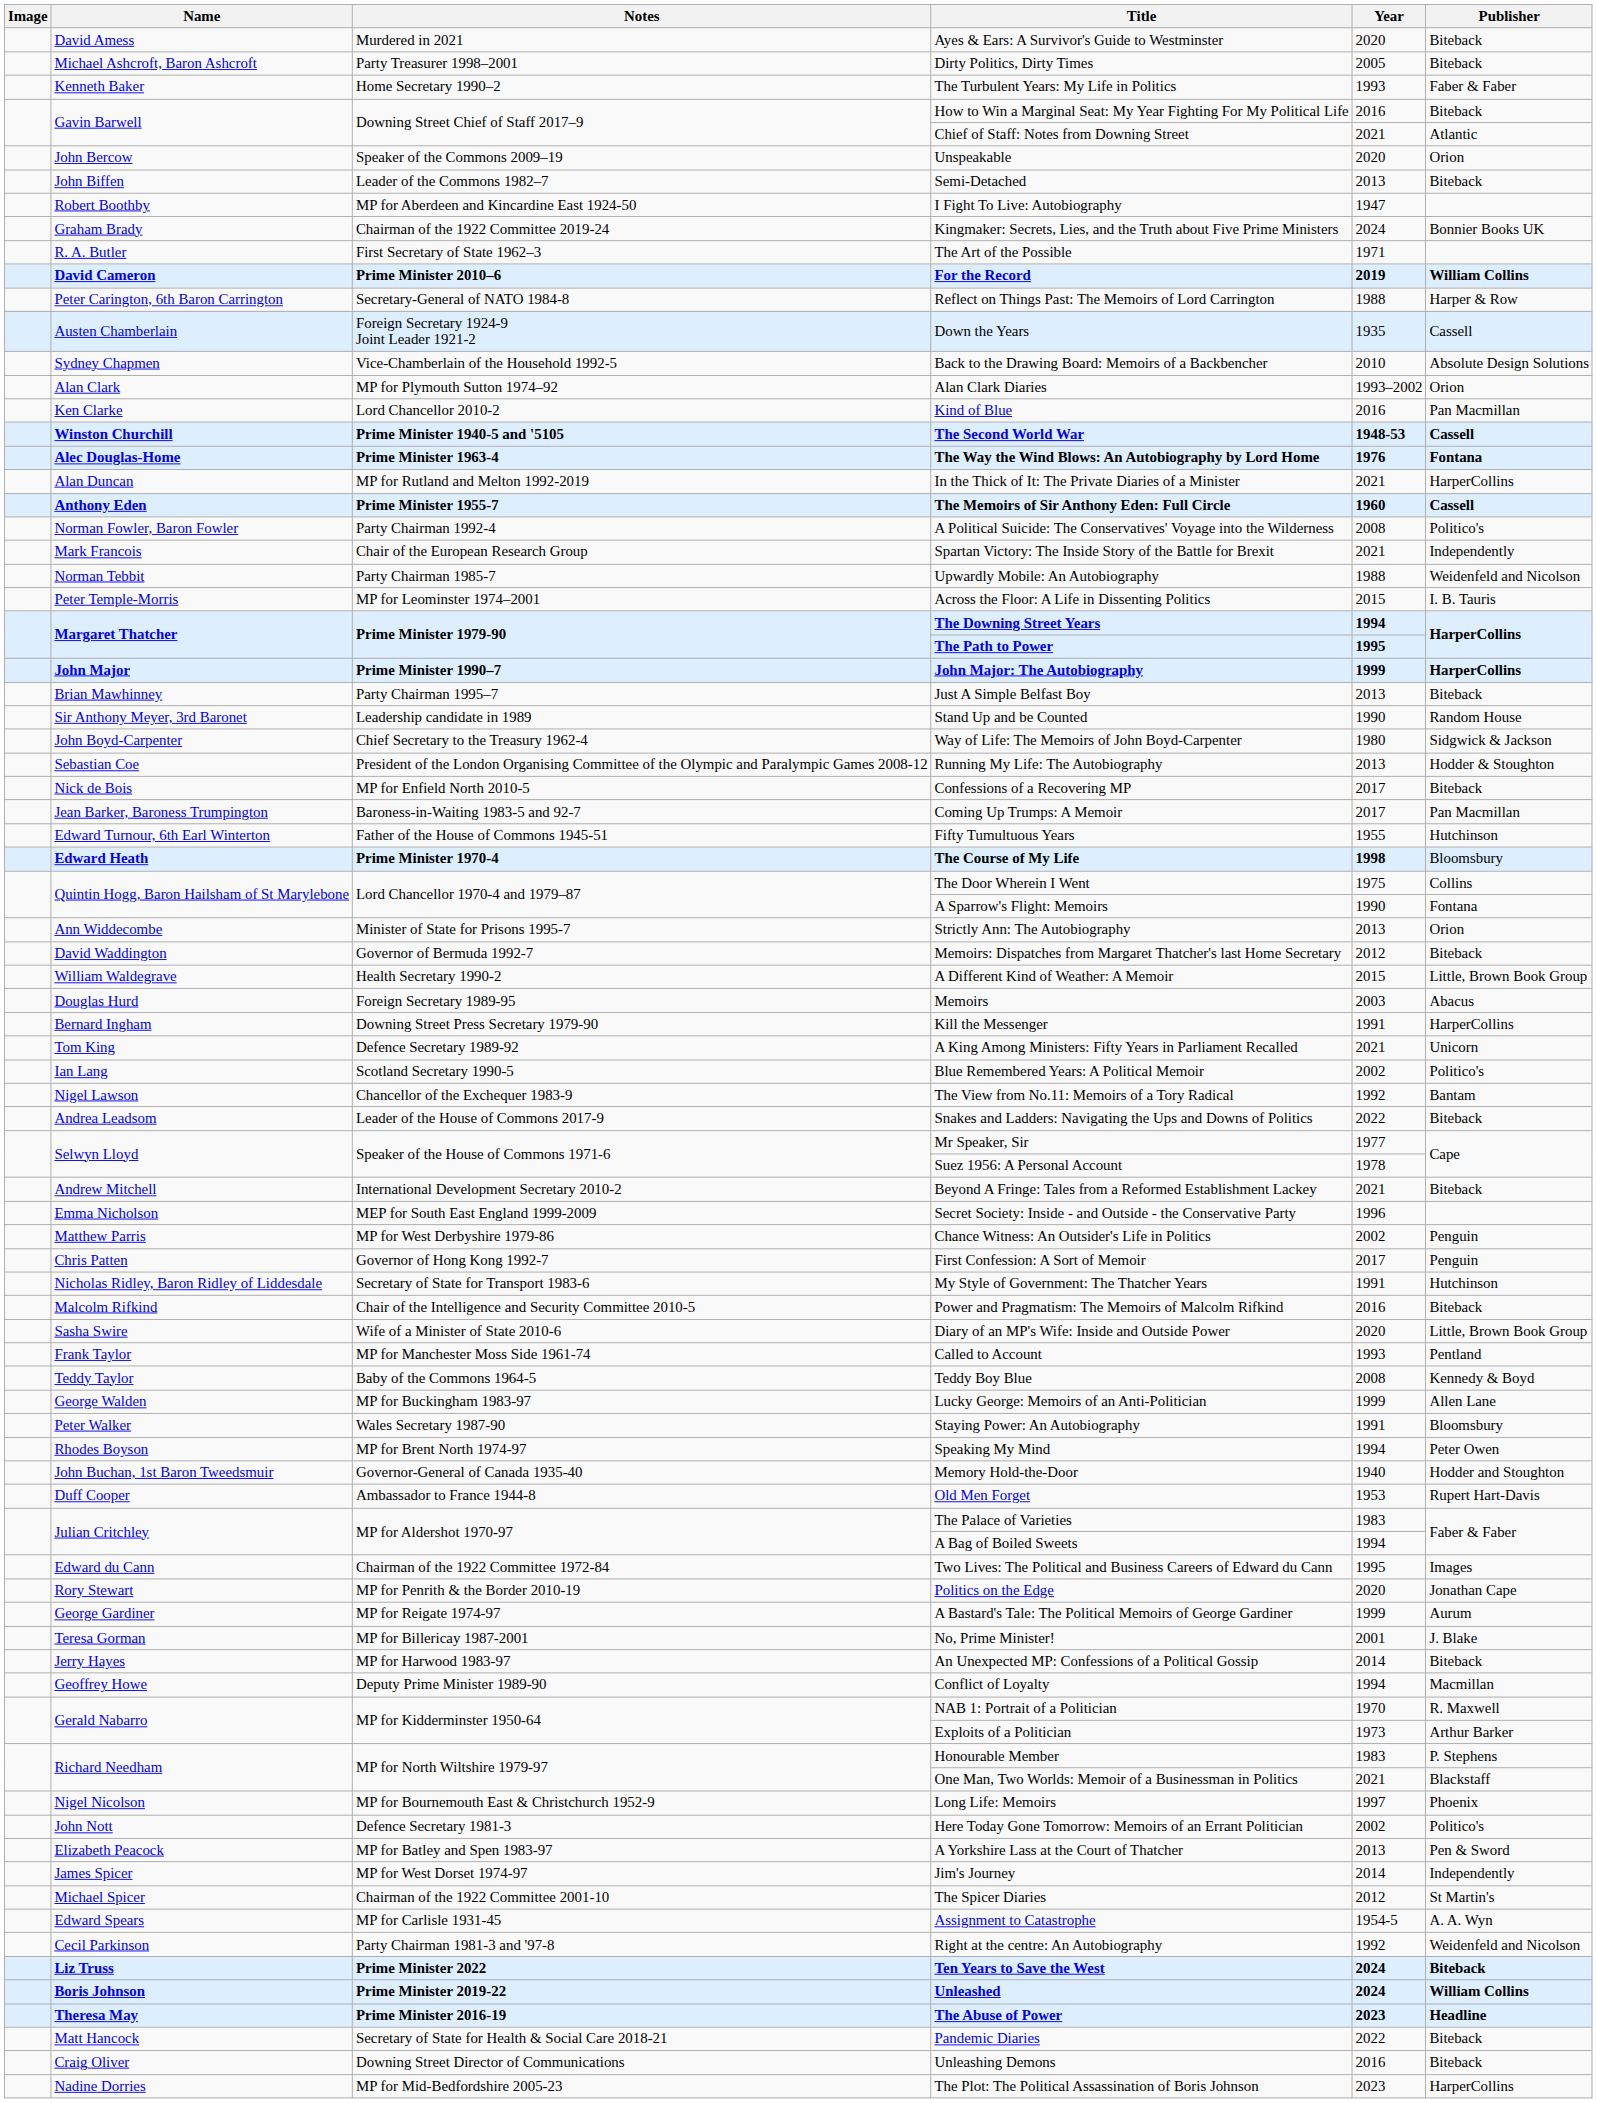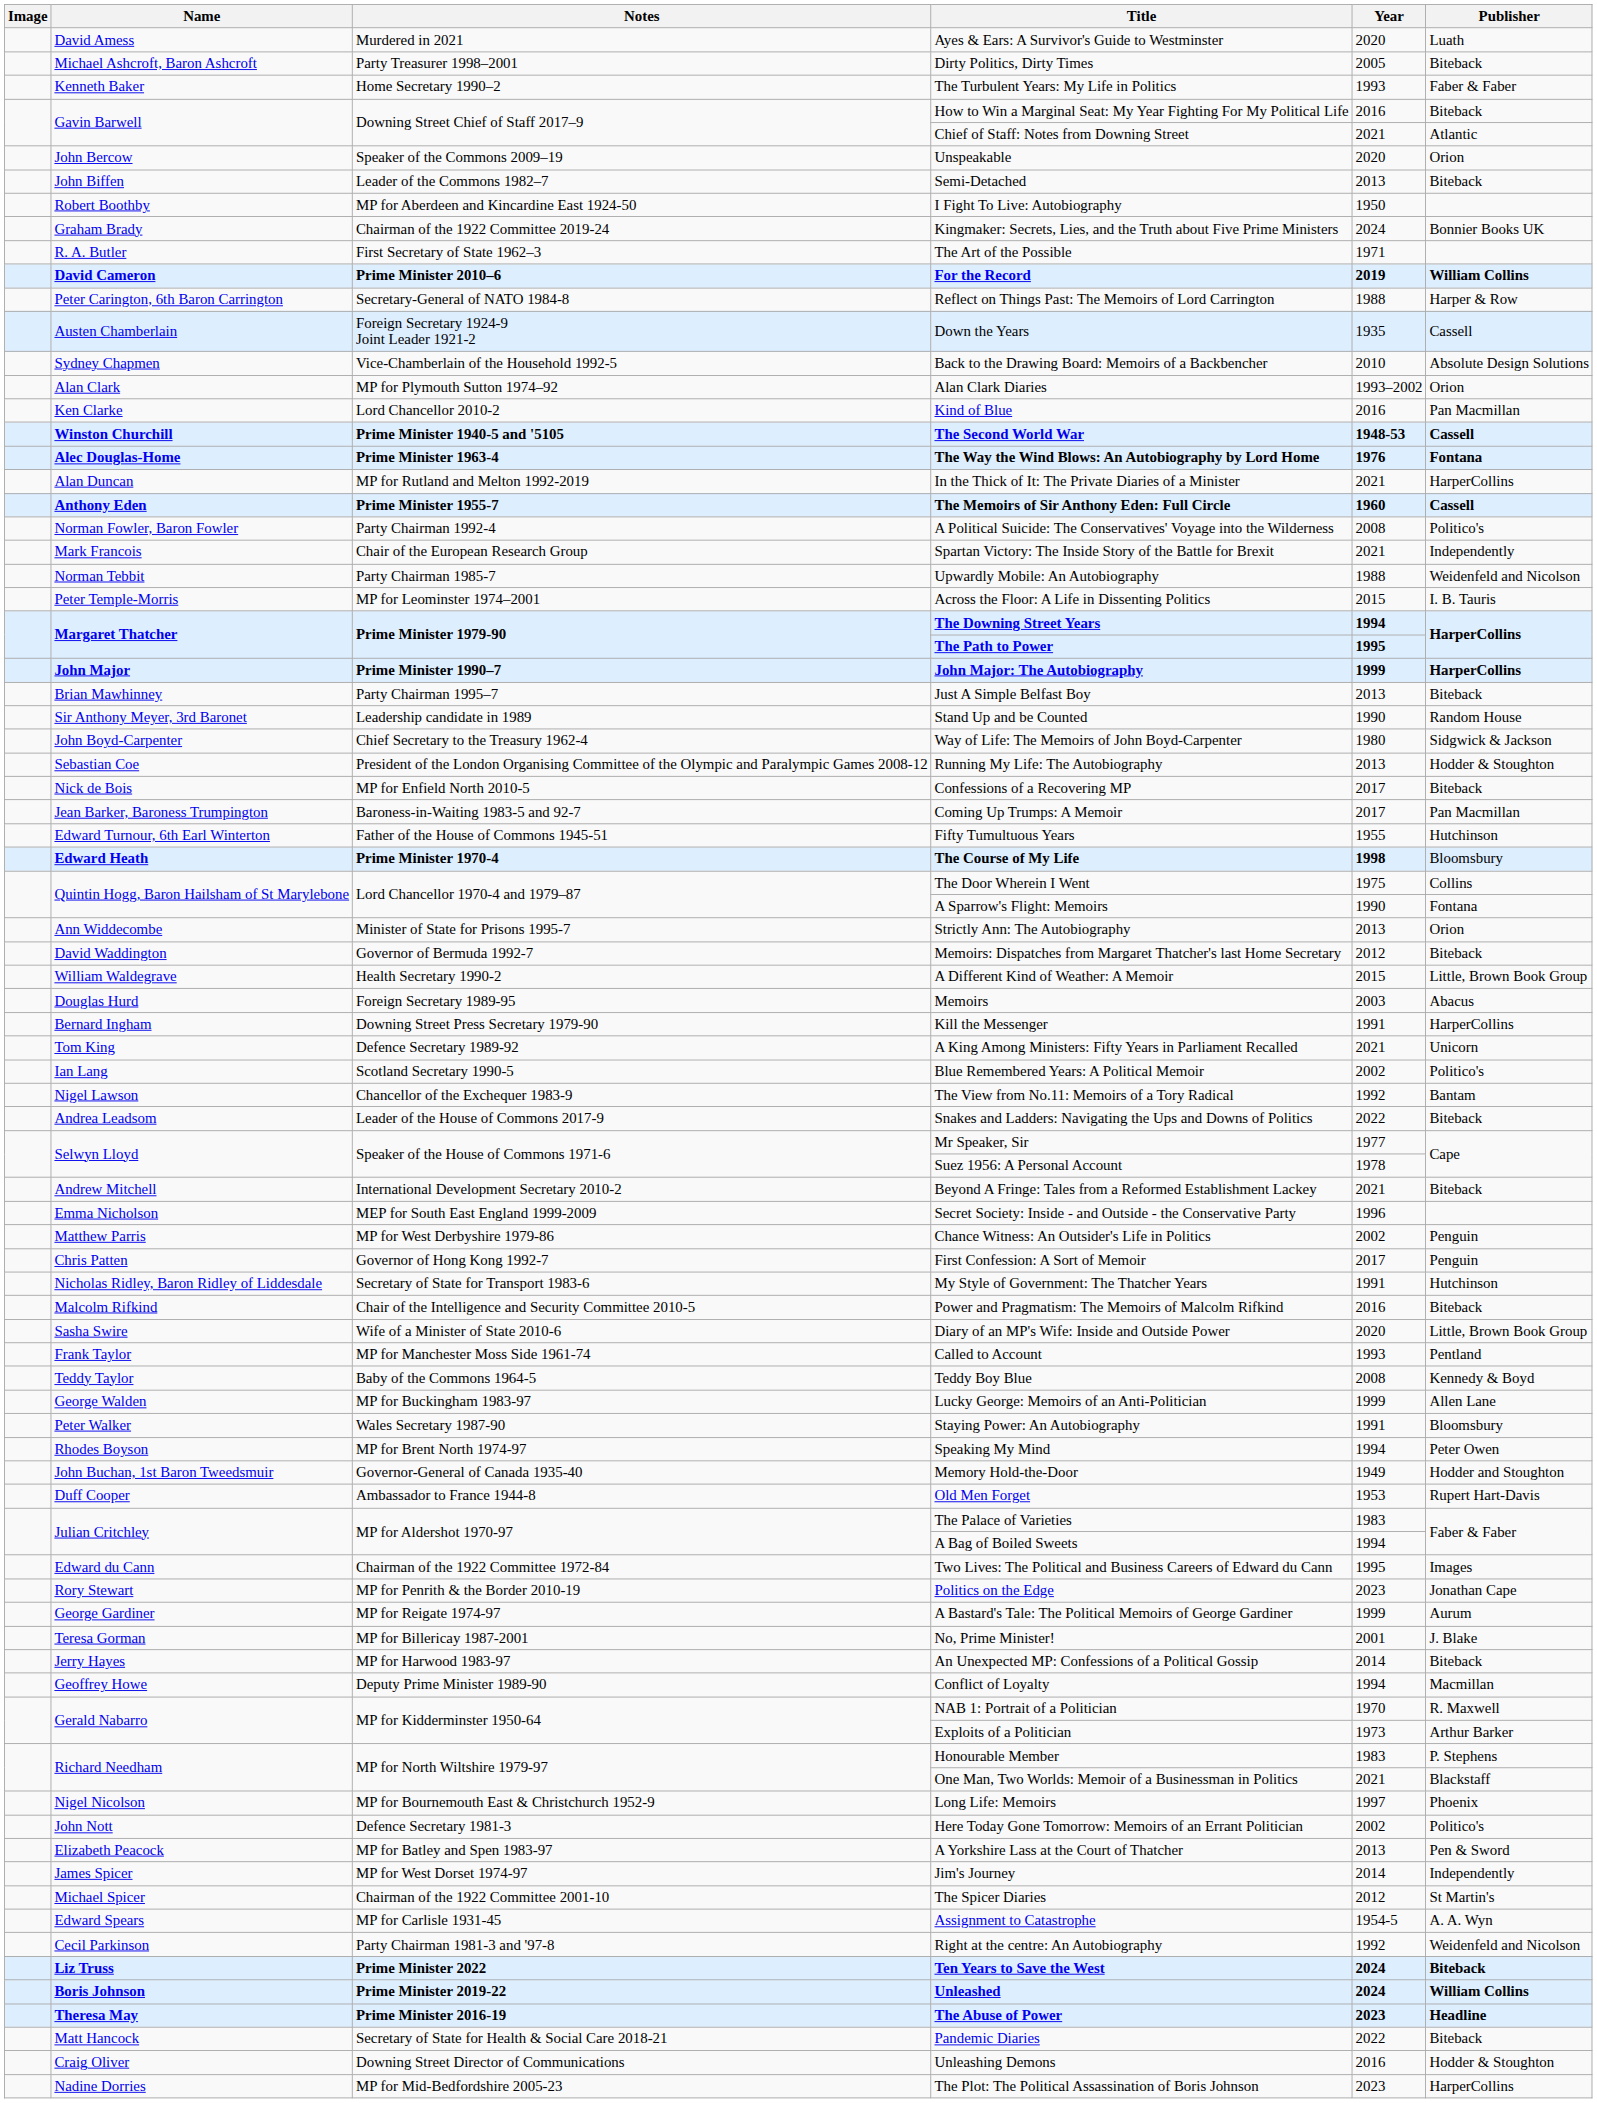Ayes & Ears: A Survivor's Guide to Westminster | Publisher: Biteback -> Luath
I Fight To Live: Autobiography | Year: 1947 -> 1950
Memory Hold-the-Door | Year: 1940 -> 1949
Politics on the Edge | Year: 2020 -> 2023
Unleashing Demons | Publisher: Biteback -> Hodder & Stoughton
